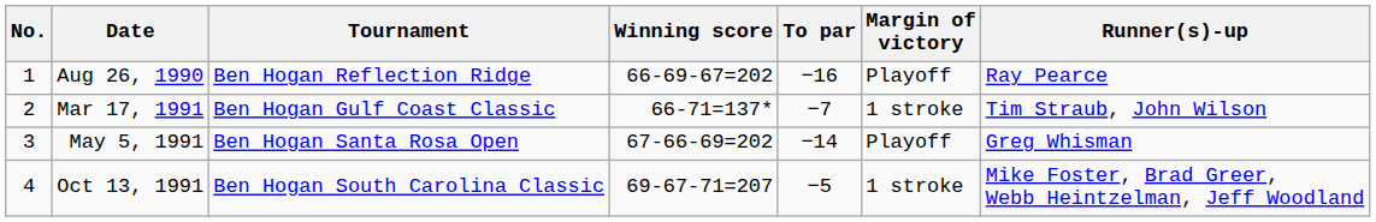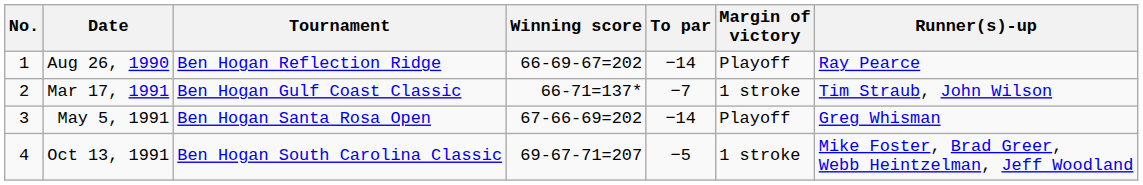Aug 26, 1990 | To par: −16 -> −14
